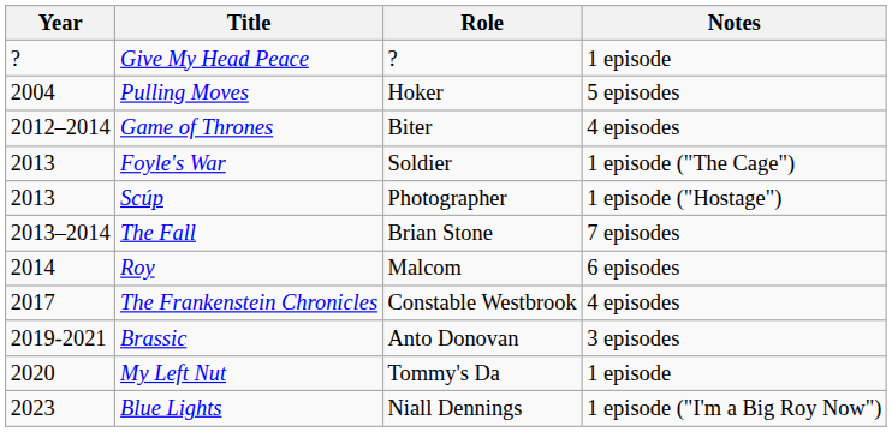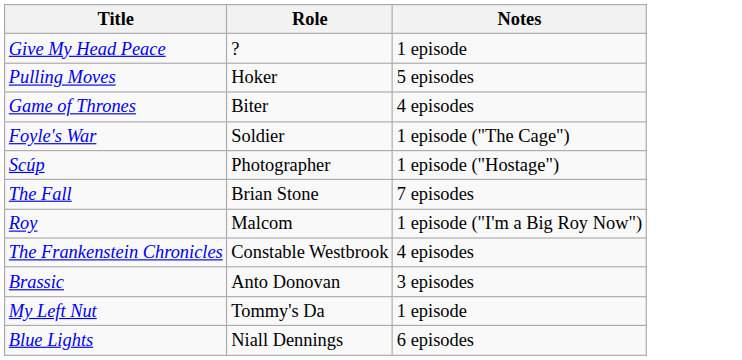- column: Year | ? | 2004 | 2012–2014 | 2013 | 2013 | 2013–2014 | 2014 | 2017 | 2019-2021 | 2020 | 2023
Roy | Notes: 6 episodes -> 1 episode ("I'm a Big Roy Now")
Blue Lights | Notes: 1 episode ("I'm a Big Roy Now") -> 6 episodes
